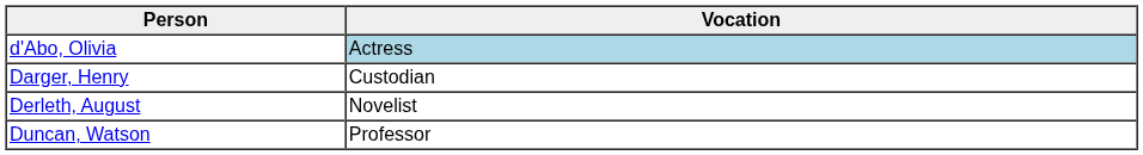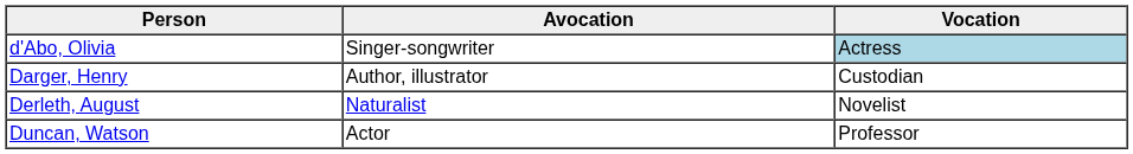+ column: Avocation | Singer-songwriter | Author, illustrator | Naturalist | Actor
